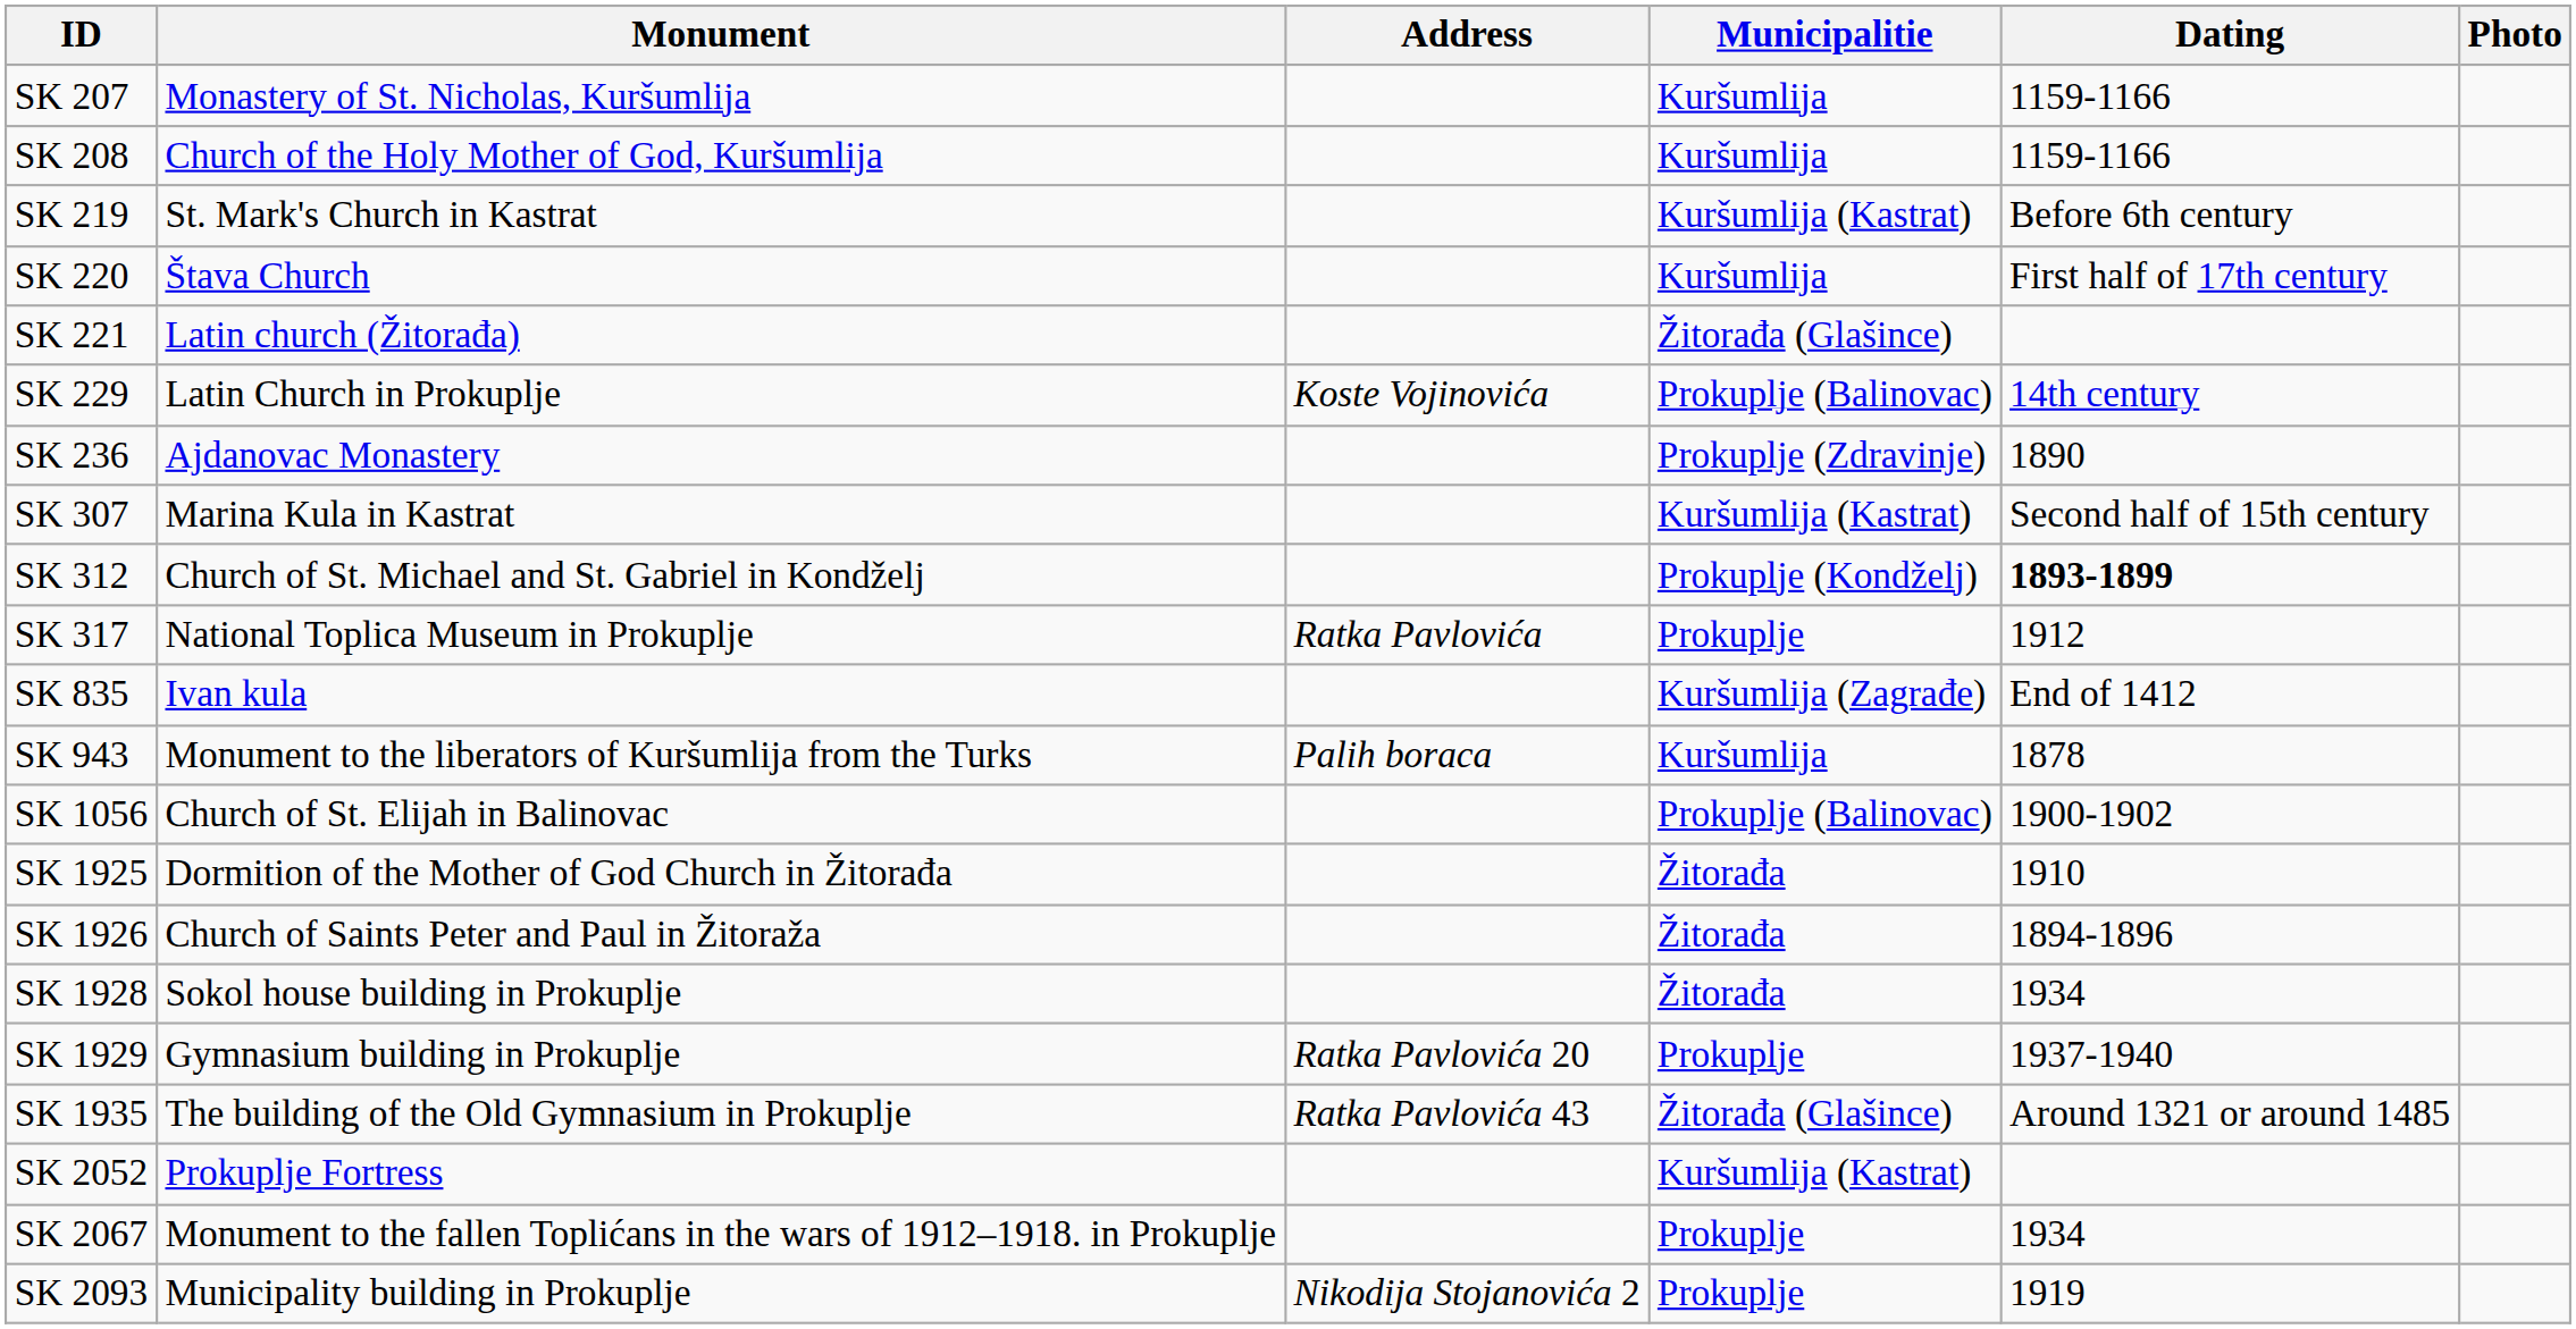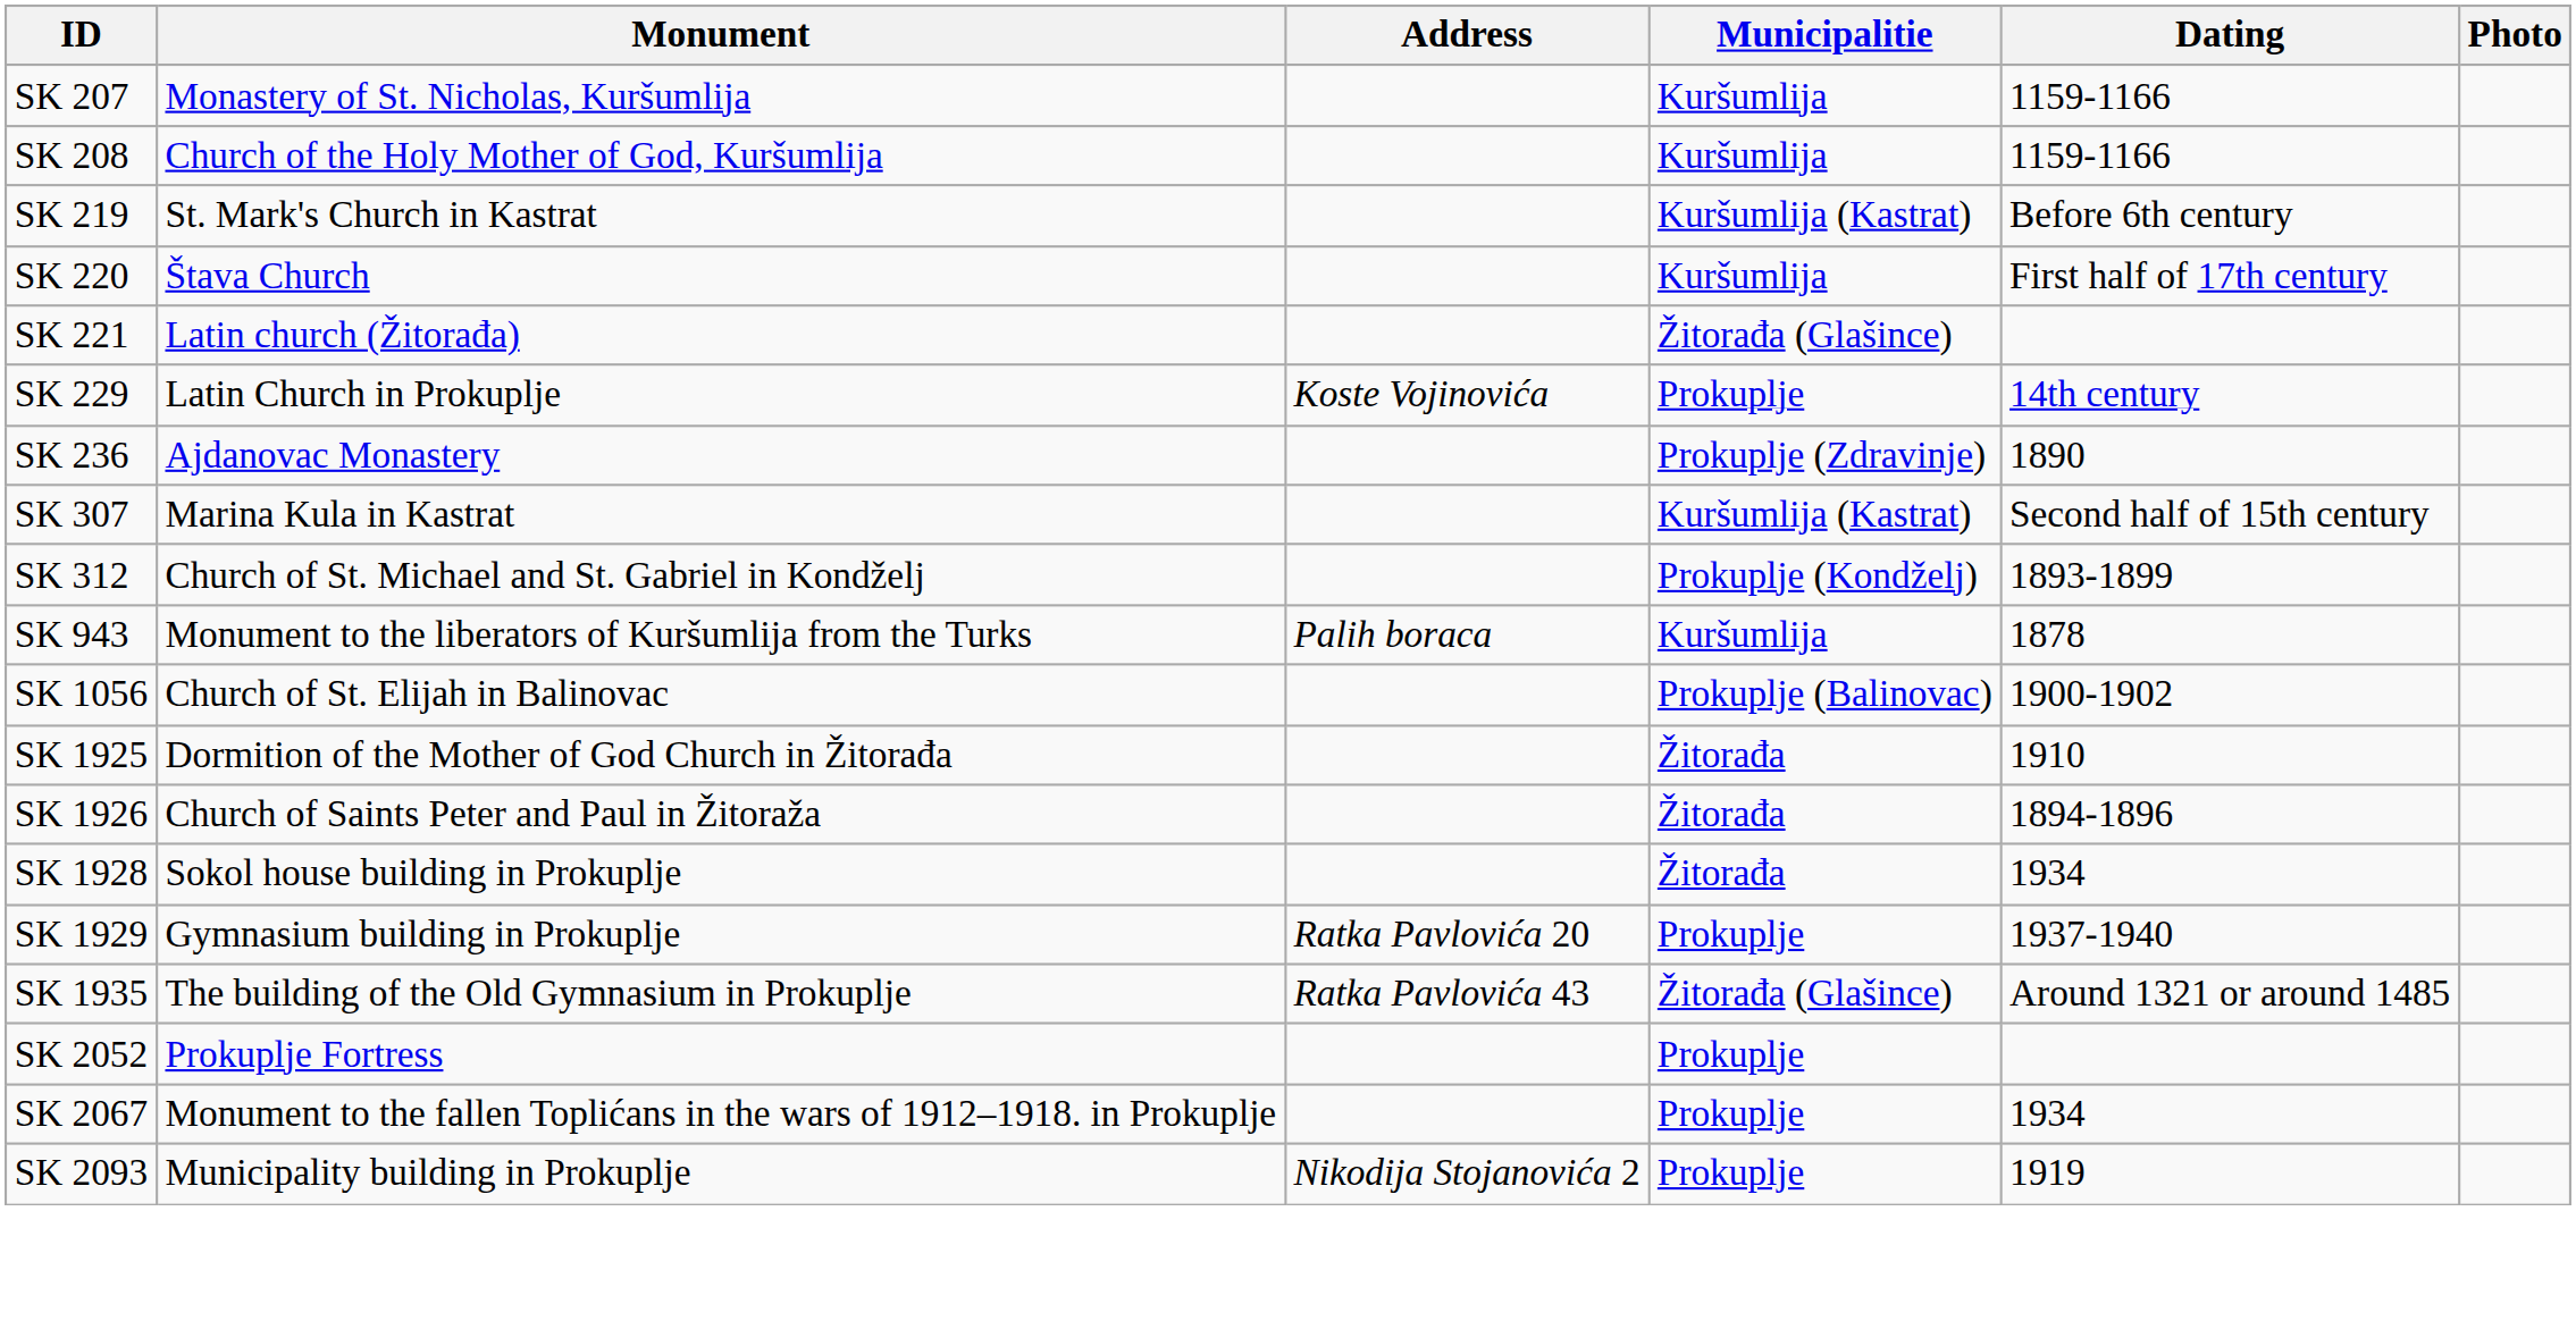SK 229 | Municipalitie: Prokuplje (Balinovac) -> Prokuplje
SK 312 | Dating: bold -> normal
- row: SK 317 | National Toplica Museum in Prokuplje | Ratka Pavlovića | Prokuplje | 1912
- row: SK 835 | Ivan kula | Kuršumlija (Zagrađe) | End of 1412
SK 2052 | Municipalitie: Kuršumlija (Kastrat) -> Prokuplje
